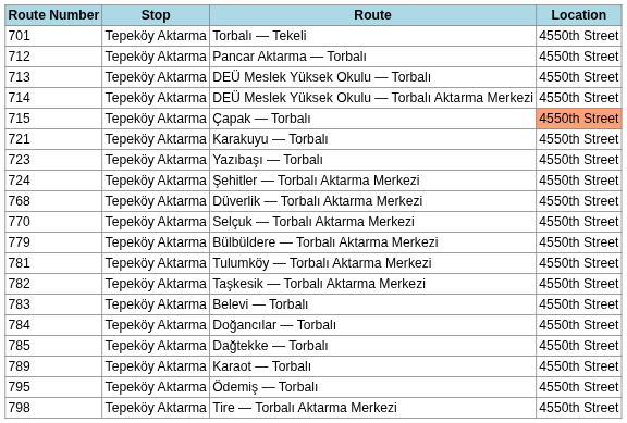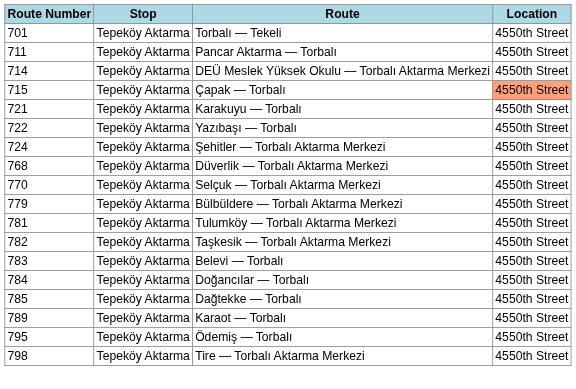Pancar Aktarma — Torbalı | Route Number: 712 -> 711
- row: 713 | Tepeköy Aktarma | DEÜ Meslek Yüksek Okulu — Torbalı | 4550th Street
Yazıbaşı — Torbalı | Route Number: 723 -> 722
